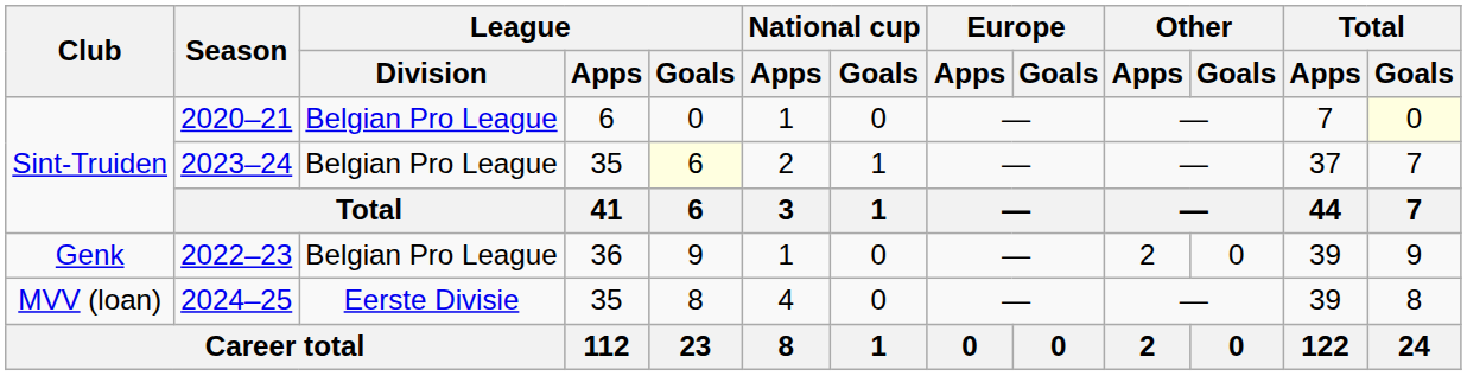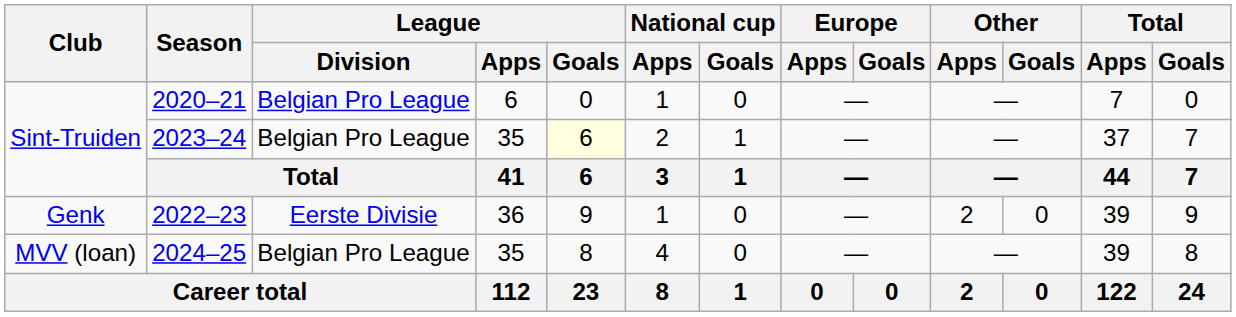2020–21 | Total / Goals: lightyellow background -> no background
2022–23 | League / Division: Belgian Pro League -> Eerste Divisie
2024–25 | League / Division: Eerste Divisie -> Belgian Pro League
